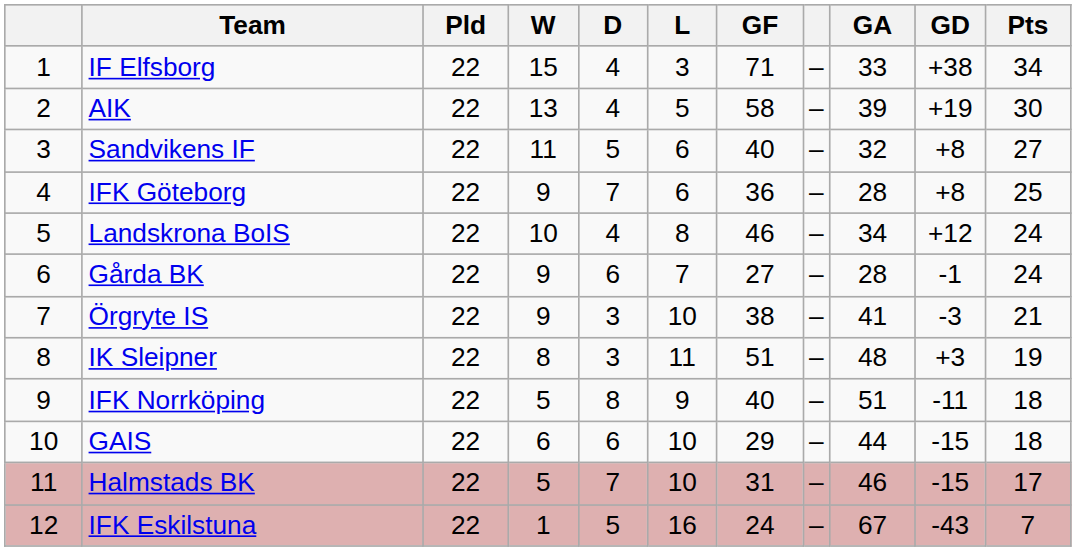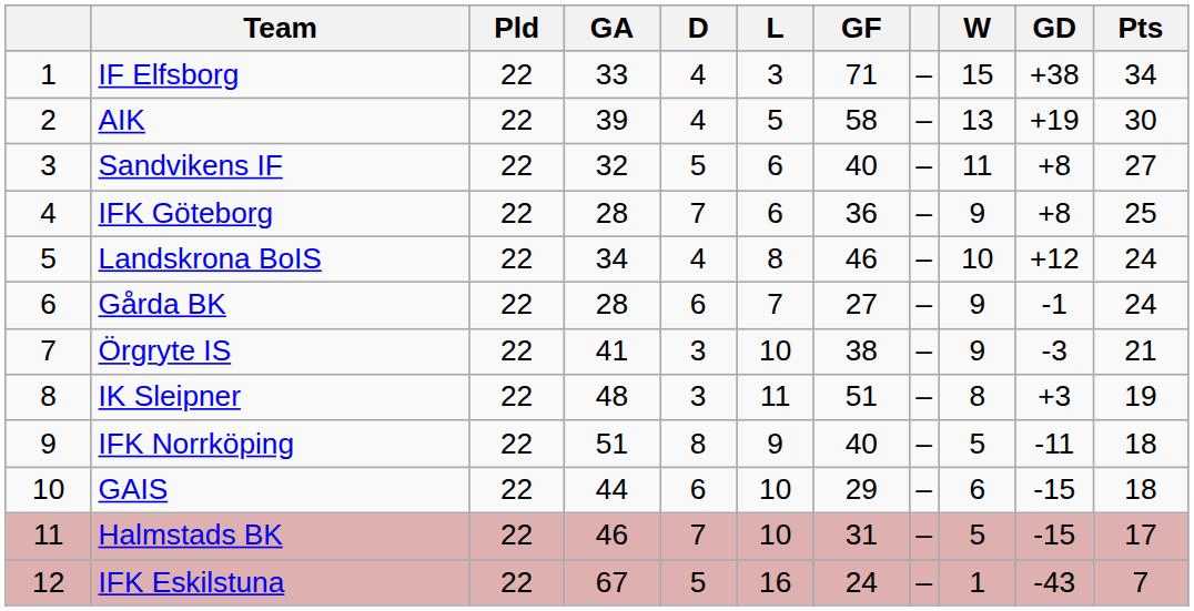columns swapped: W <-> GA
